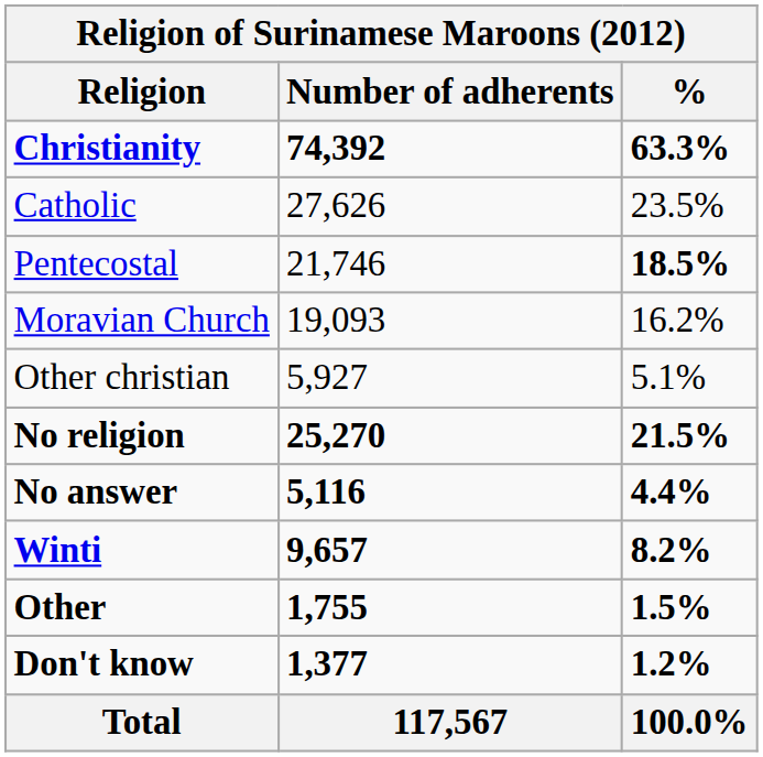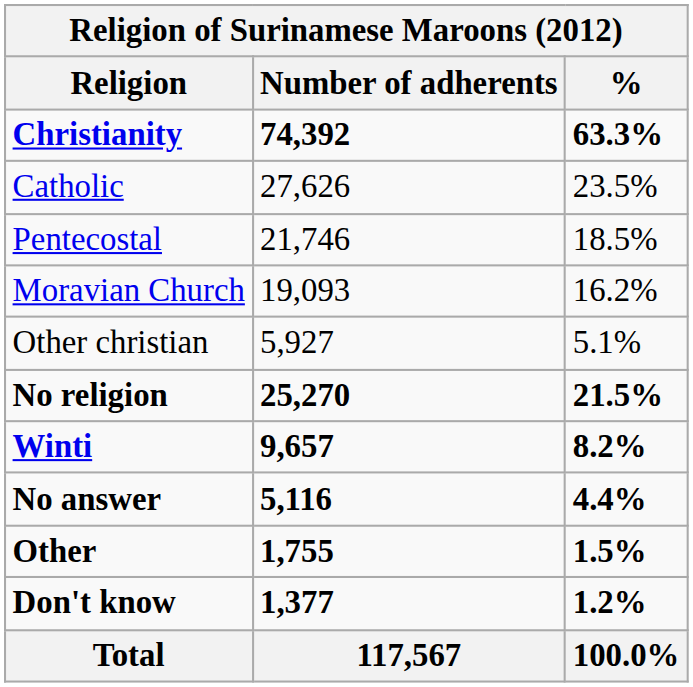Pentecostal | %: bold -> normal
rows swapped: Winti <-> No answer
